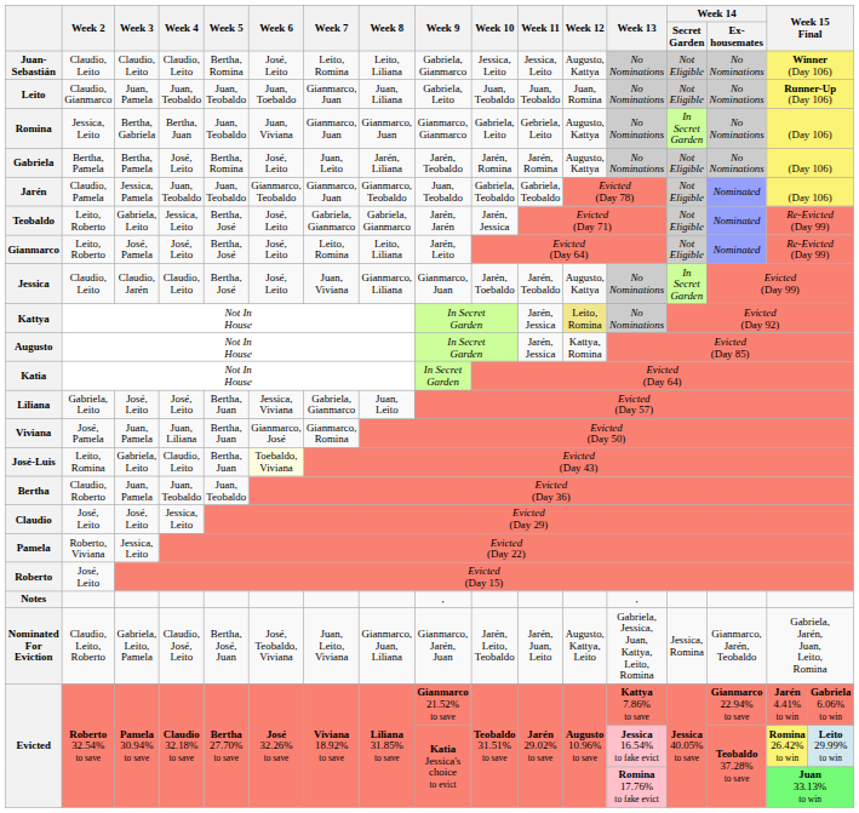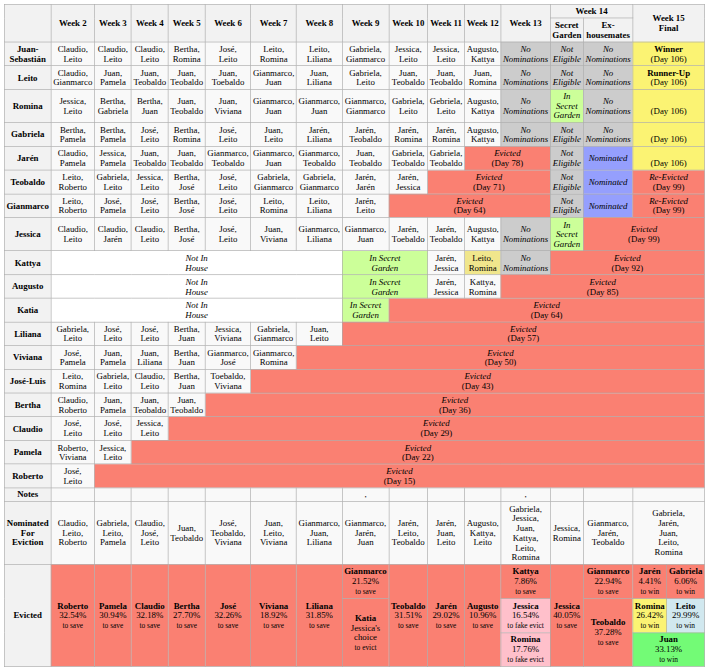José-Luis | Week 6: lightyellow background -> no background
Nominated For Eviction | Week 5: Bertha, José, Juan -> Juan, Teobaldo
